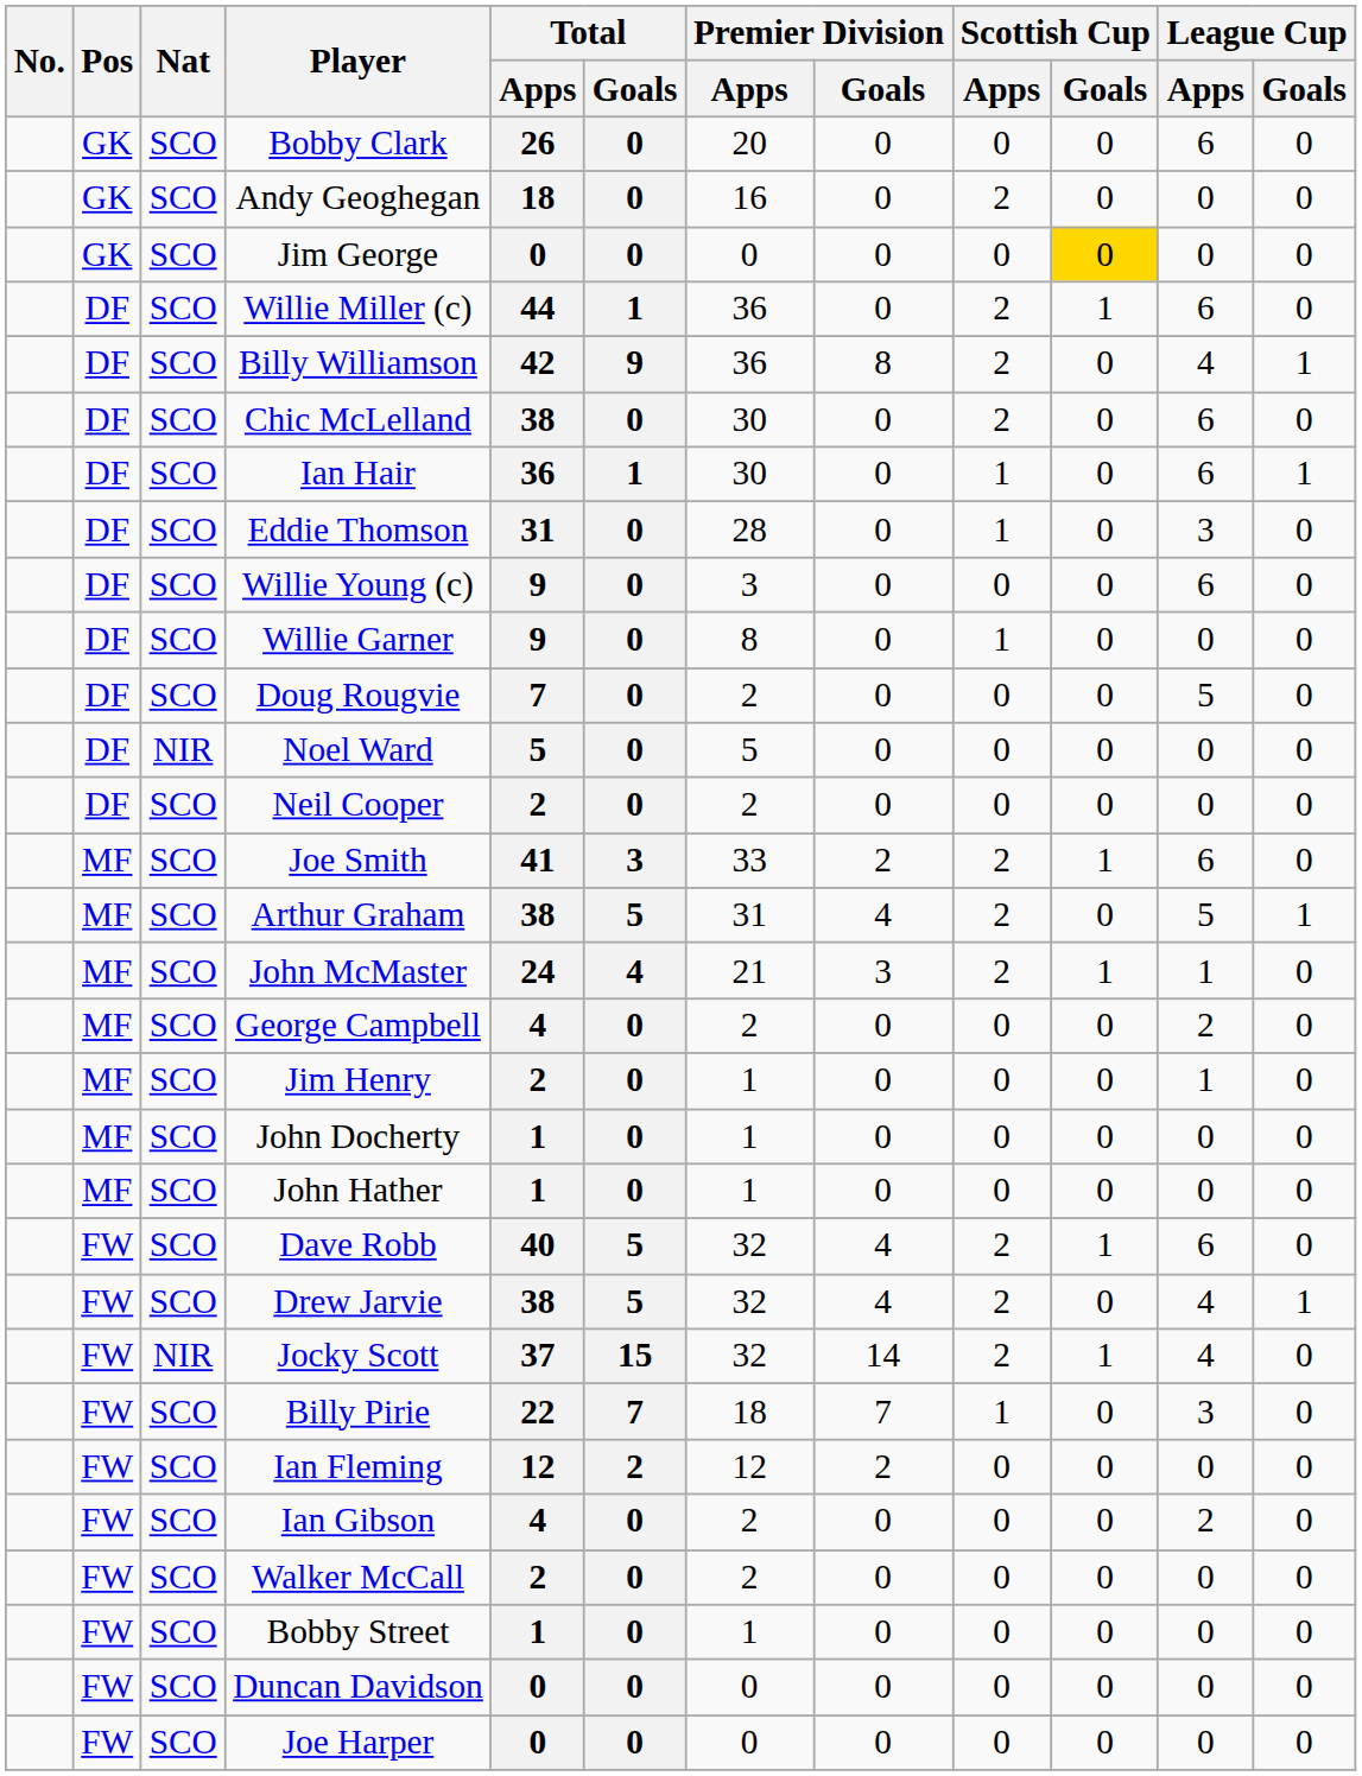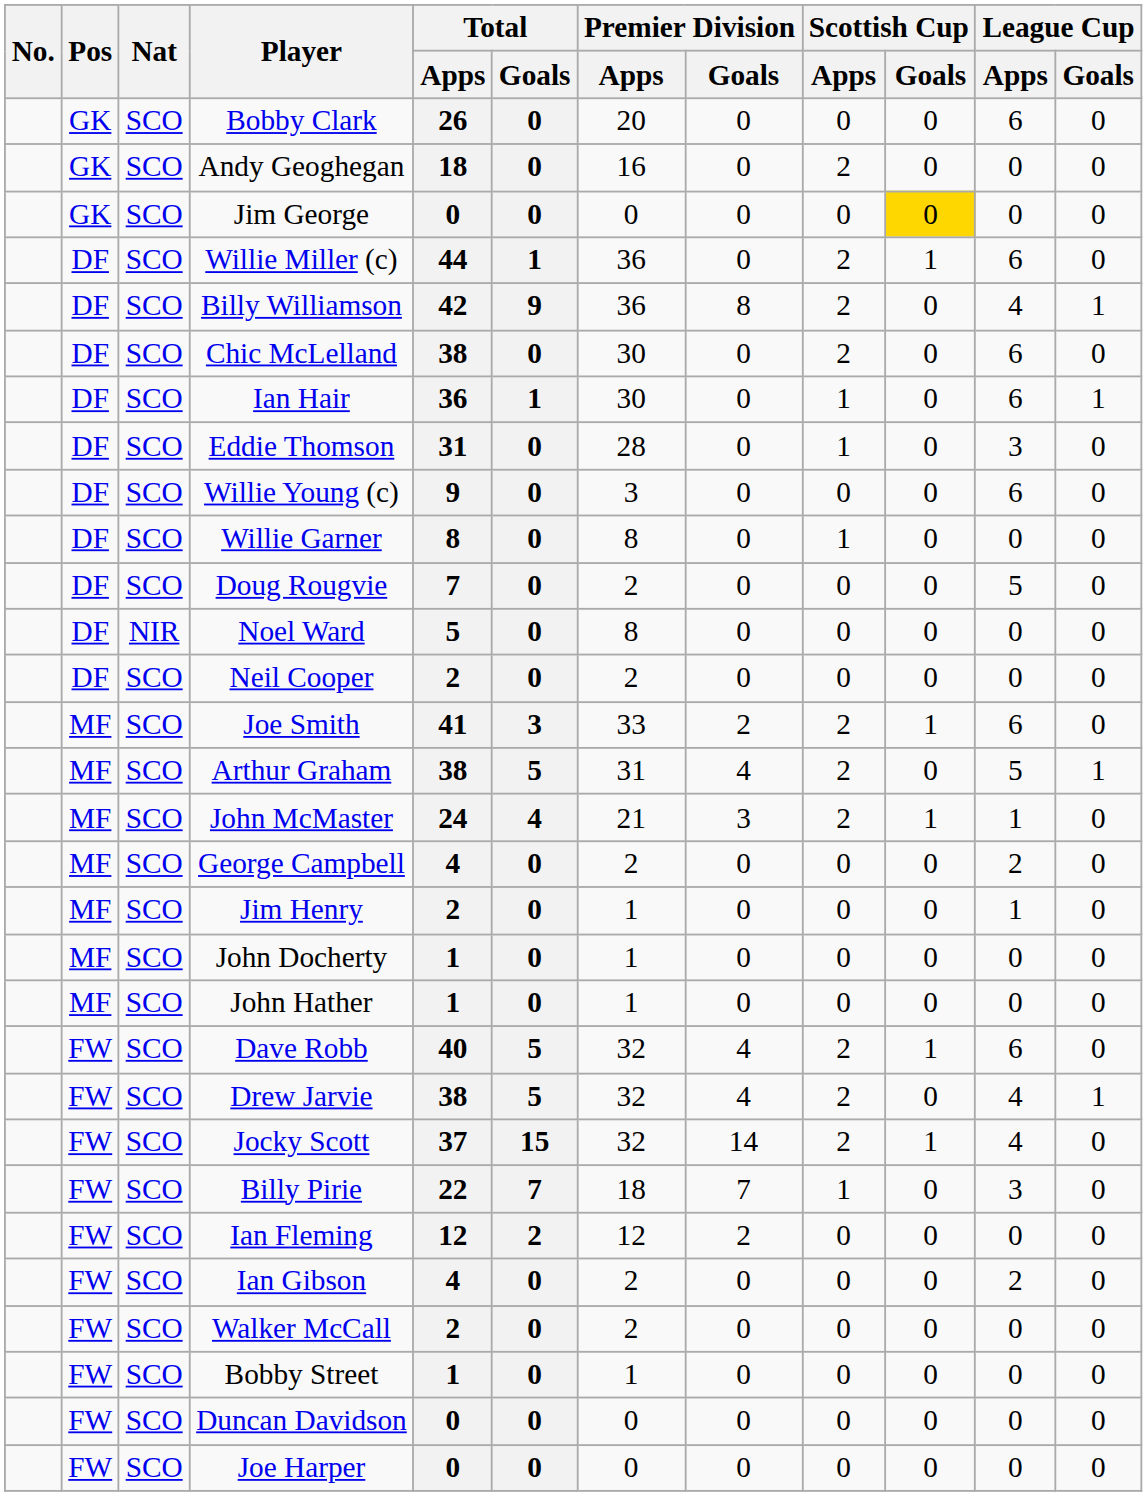Willie Garner | Total / Apps: 9 -> 8
Noel Ward | Premier Division / Apps: 5 -> 8
Jocky Scott | Nat: NIR -> SCO
